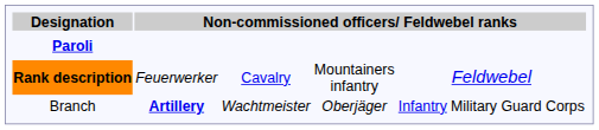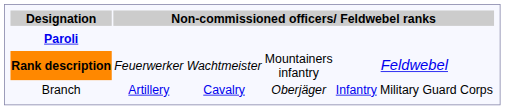Rank description | column 3: Cavalry -> Wachtmeister
Branch | column 2: bold -> normal
Branch | column 3: Wachtmeister -> Cavalry
